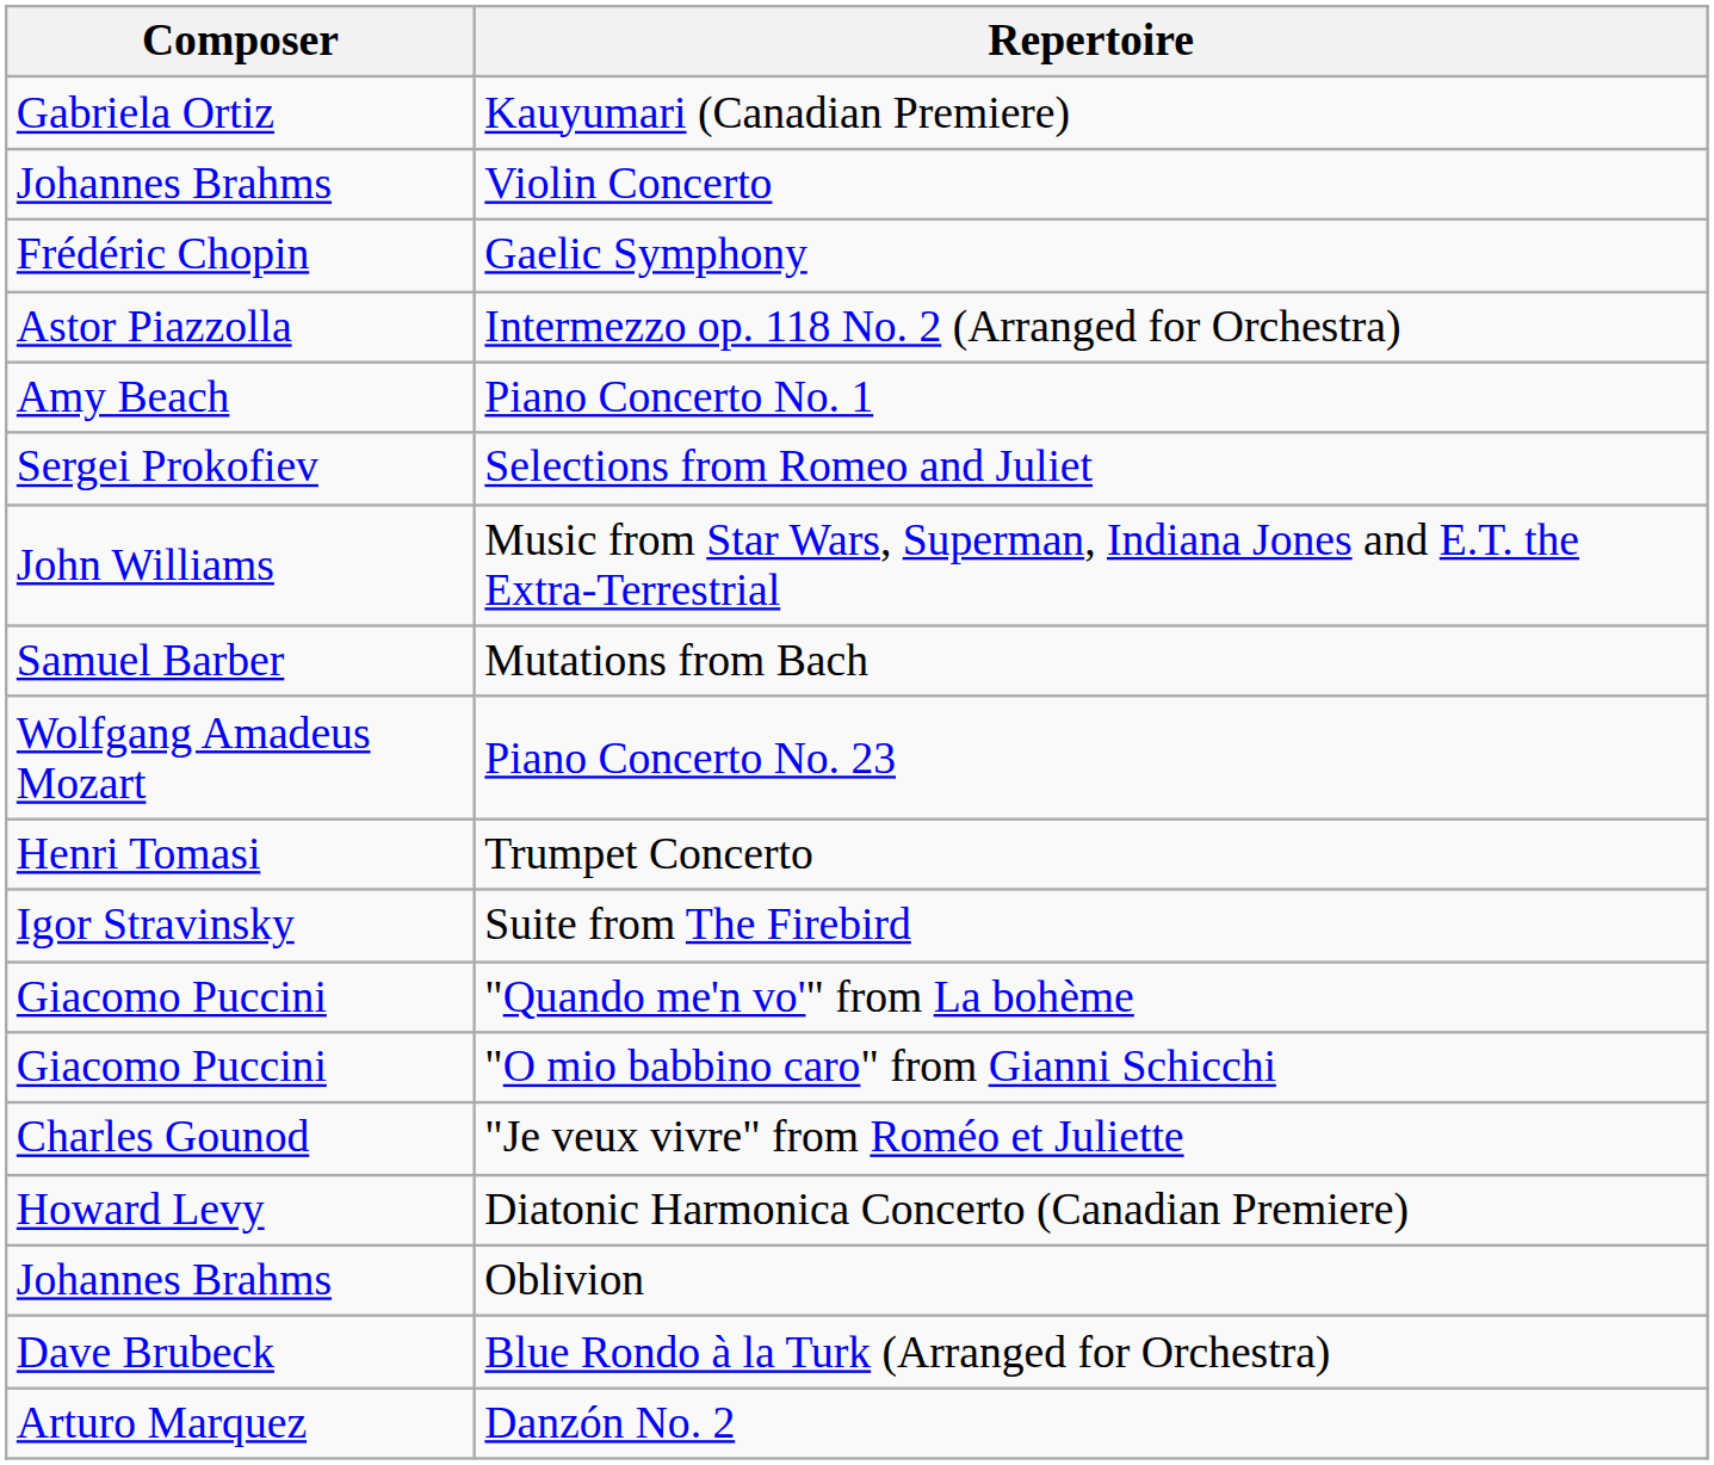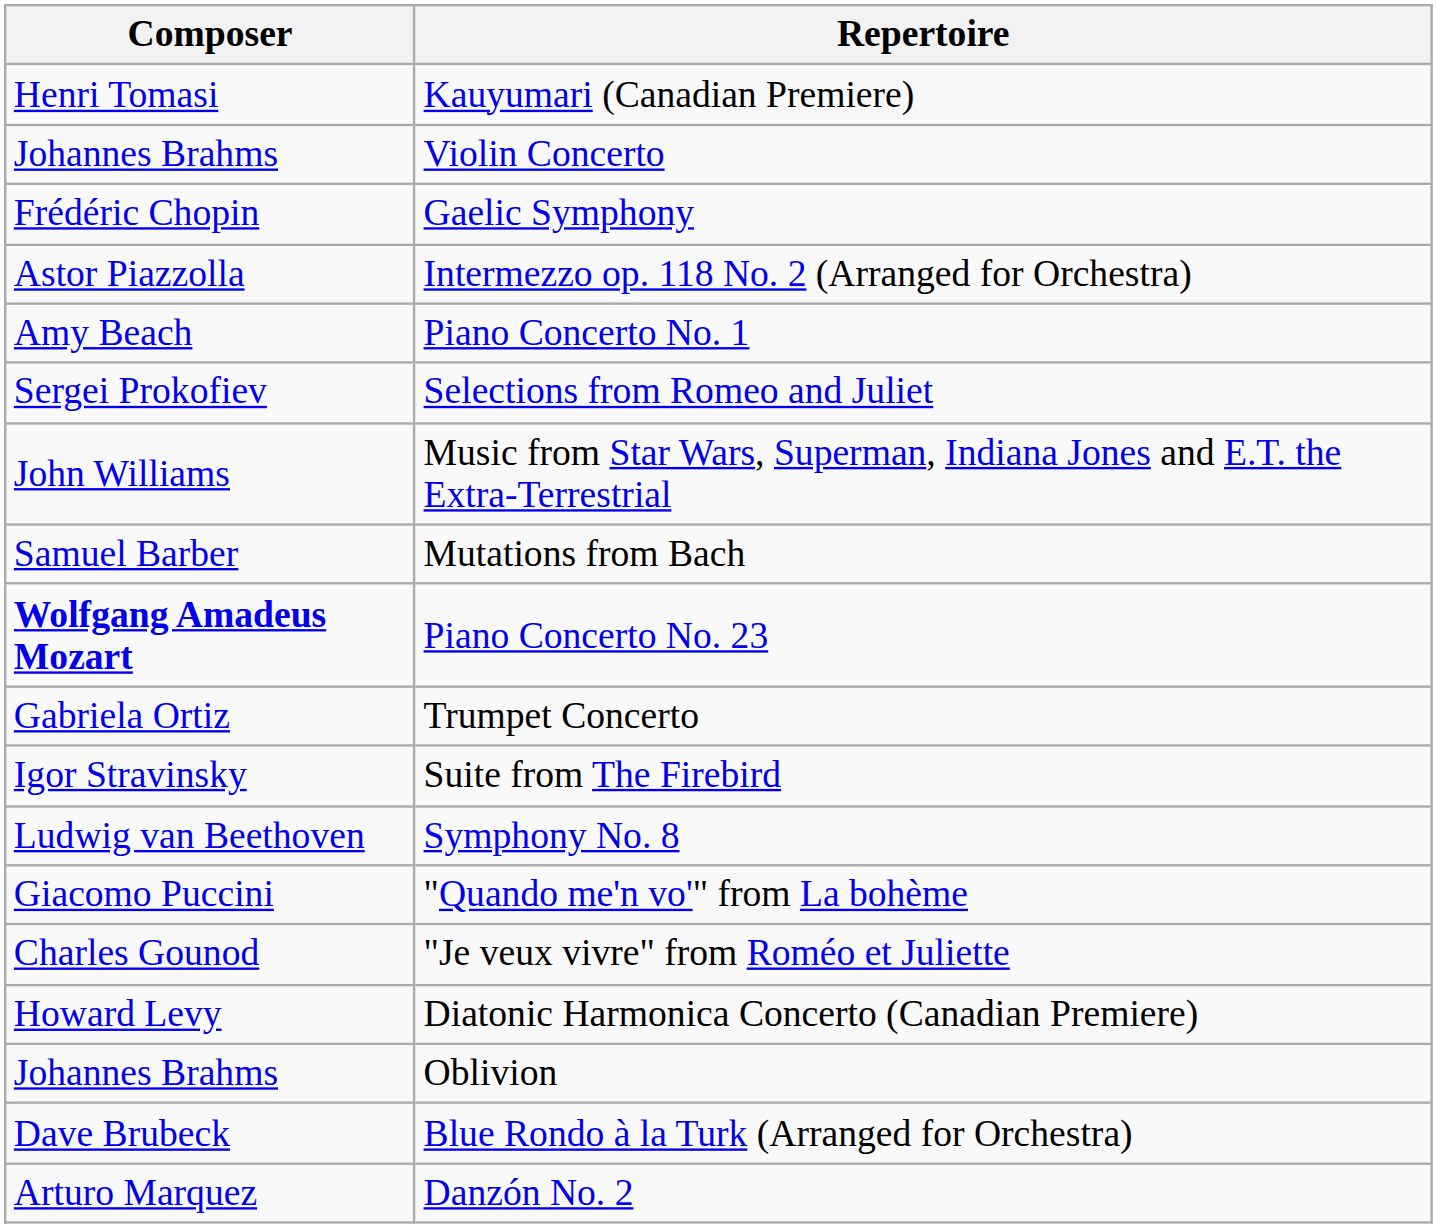Kauyumari (Canadian Premiere) | Composer: Gabriela Ortiz -> Henri Tomasi
Piano Concerto No. 23 | Composer: normal -> bold
Trumpet Concerto | Composer: Henri Tomasi -> Gabriela Ortiz
+ row: Ludwig van Beethoven | Symphony No. 8
- row: Giacomo Puccini | "O mio babbino caro" from Gianni Schicchi
